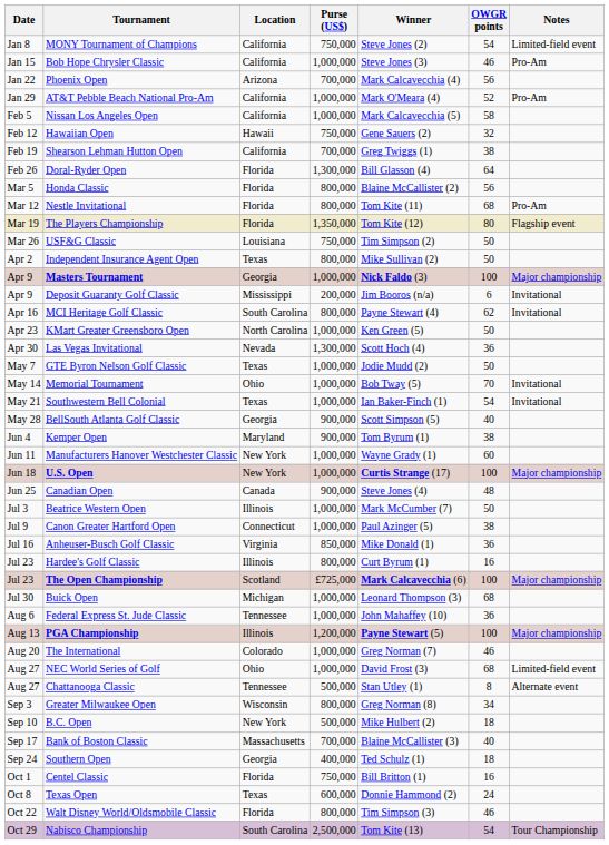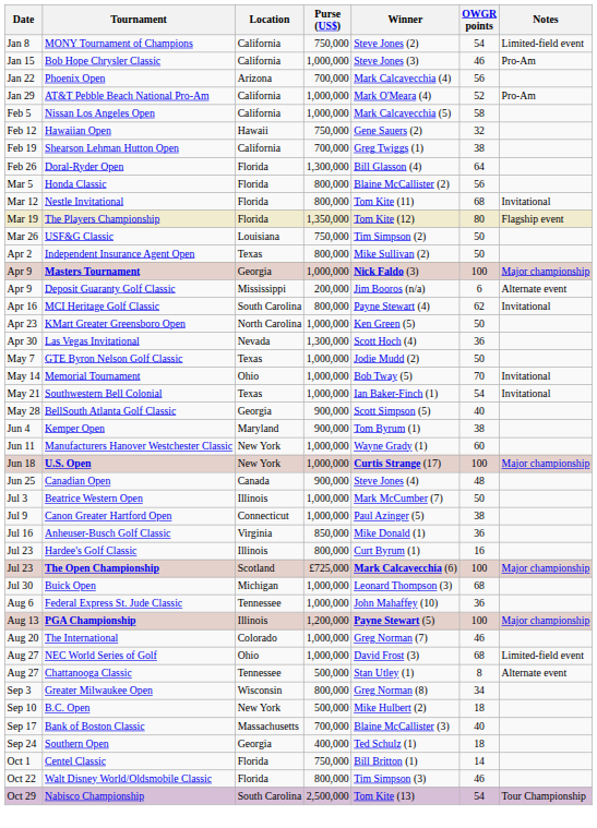Nestle Invitational | Notes: Pro-Am -> Invitational
Deposit Guaranty Golf Classic | Notes: Invitational -> Alternate event
Centel Classic | OWGR points: 16 -> 14
- row: Oct 8 | Texas Open | Texas | 600,000 | Donnie Hammond (2) | 24
